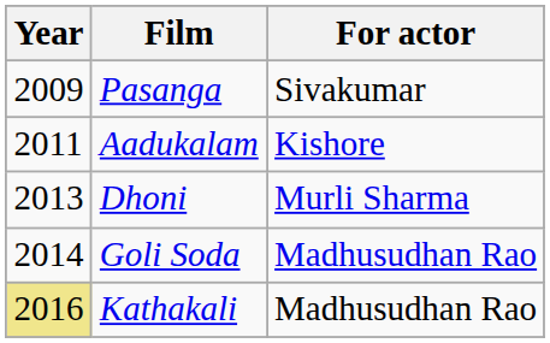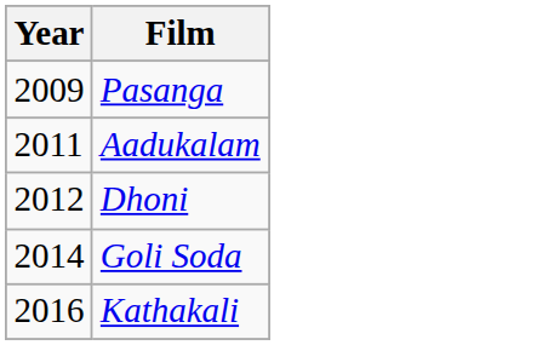- column: For actor | Sivakumar | Kishore | Murli Sharma | Madhusudhan Rao | Madhusudhan Rao
Dhoni | Year: 2013 -> 2012
Kathakali | Year: khaki background -> no background
